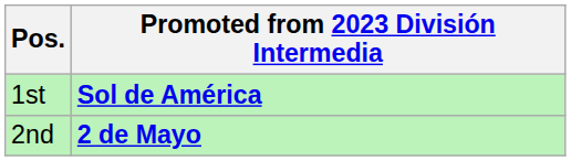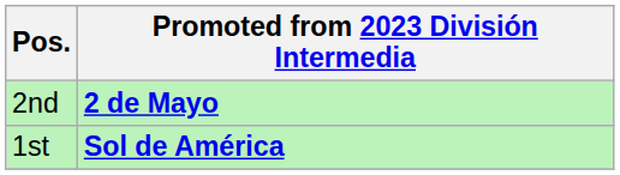rows swapped: 1st <-> 2nd
